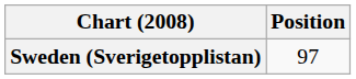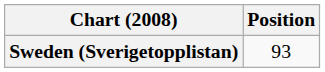Sweden (Sverigetopplistan) | Position: 97 -> 93
